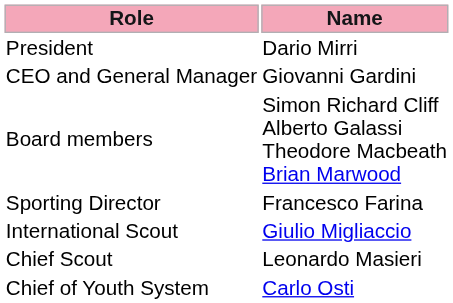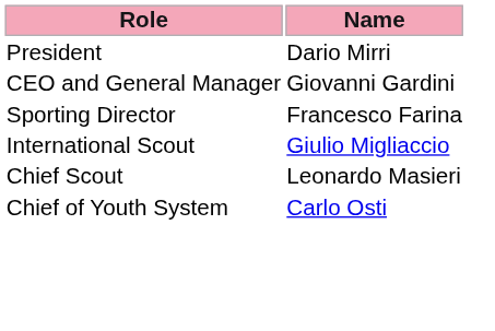- row: Board members | Simon Richard Cliff Alberto Galassi Theodore Macbeath Brian Marwood
